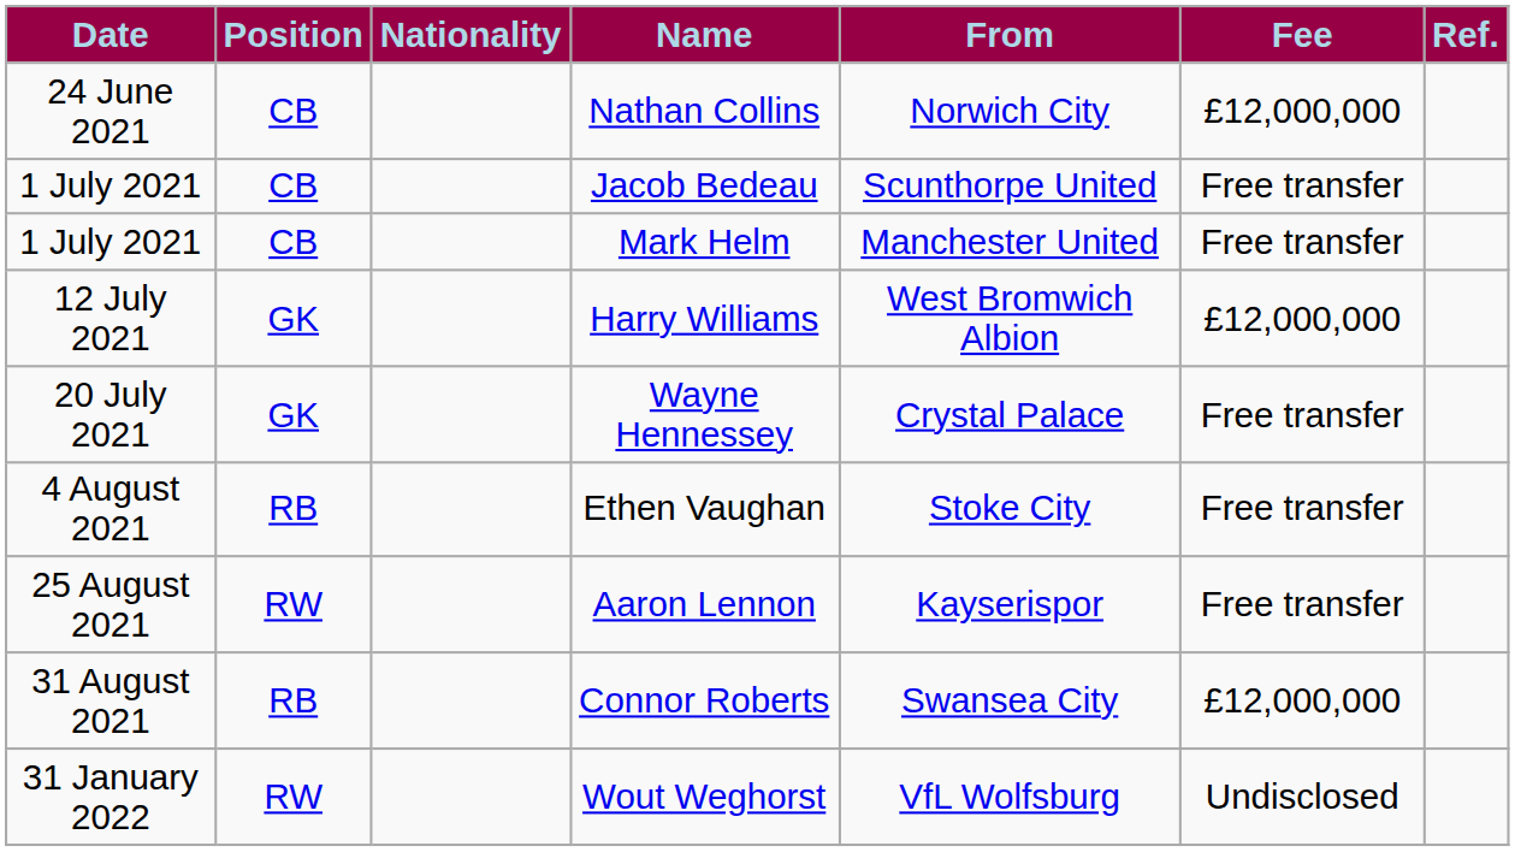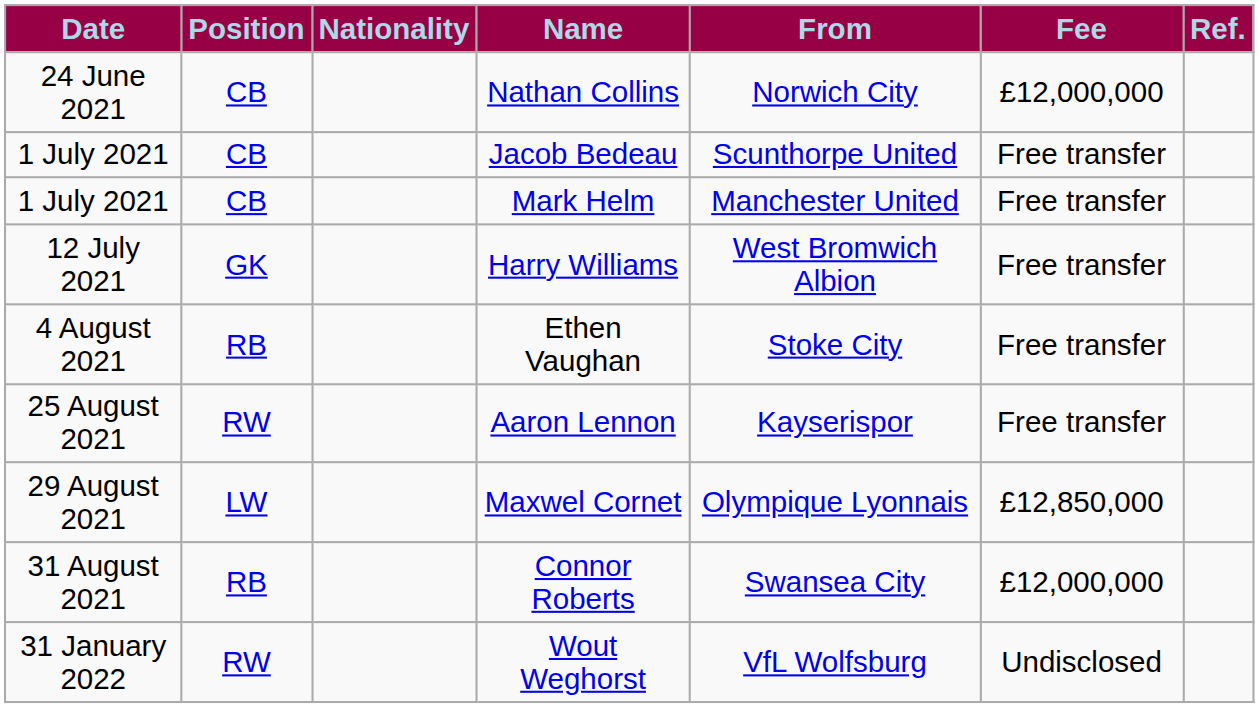Harry Williams | Fee: £12,000,000 -> Free transfer
- row: 20 July 2021 | GK | Wayne Hennessey | Crystal Palace | Free transfer
+ row: 29 August 2021 | LW | Maxwel Cornet | Olympique Lyonnais | £12,850,000
